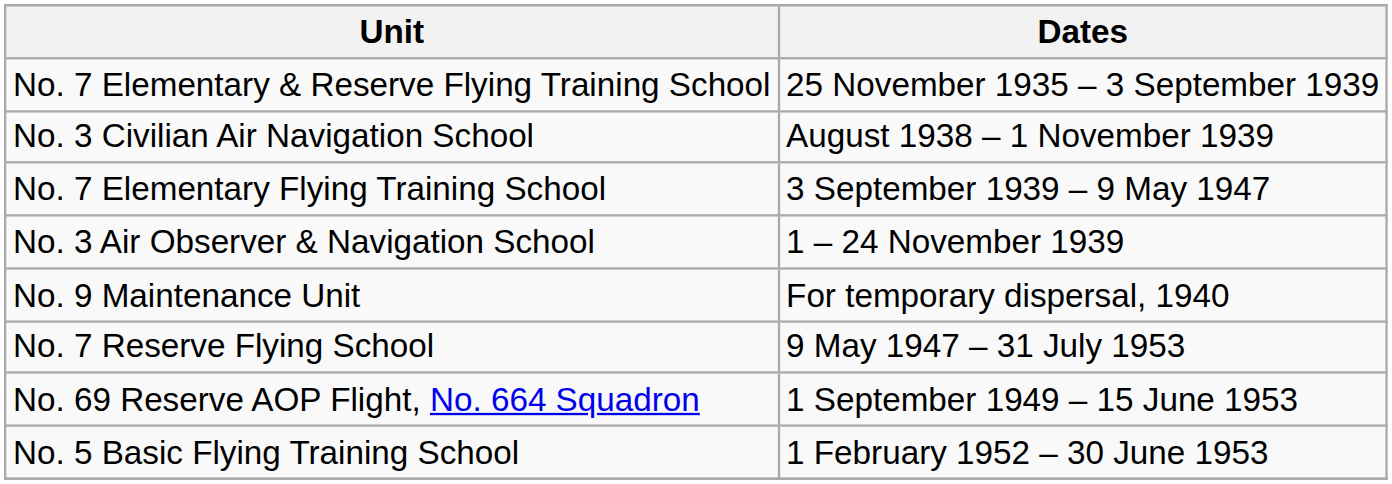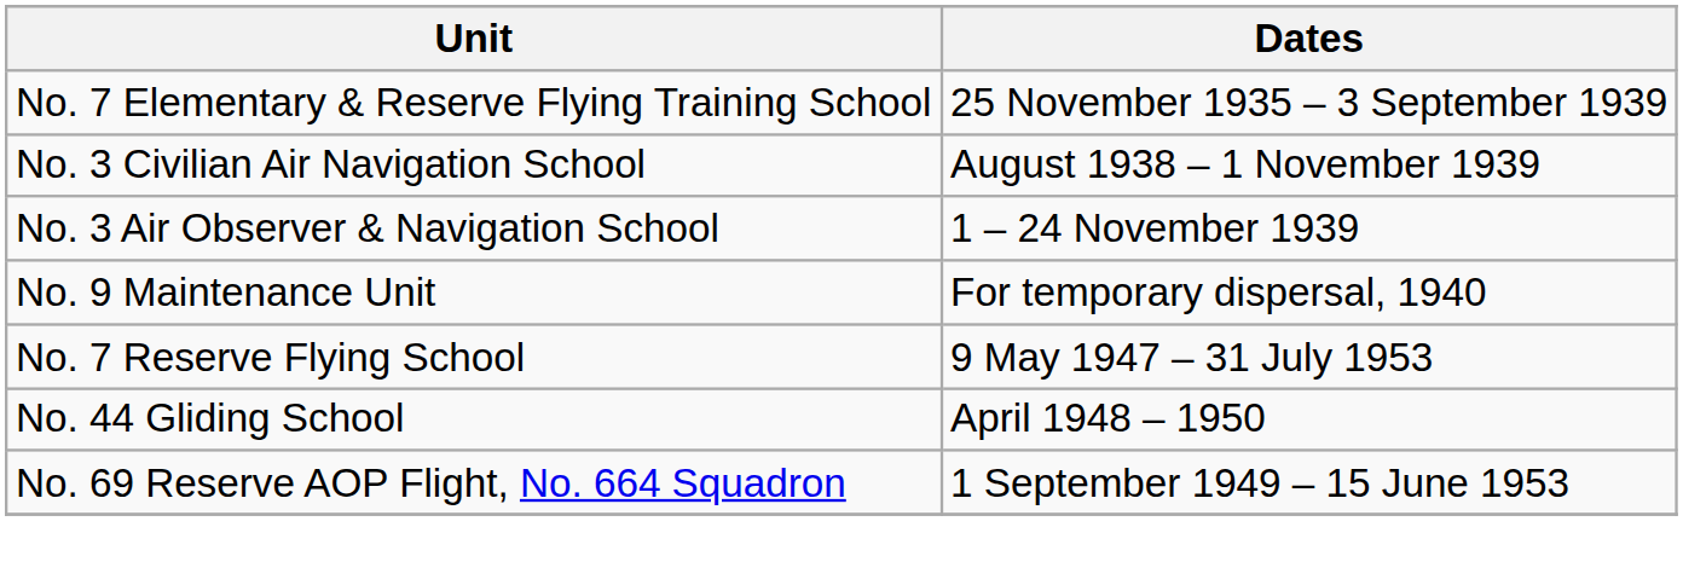- row: No. 7 Elementary Flying Training School | 3 September 1939 – 9 May 1947
+ row: No. 44 Gliding School | April 1948 – 1950
- row: No. 5 Basic Flying Training School | 1 February 1952 – 30 June 1953
